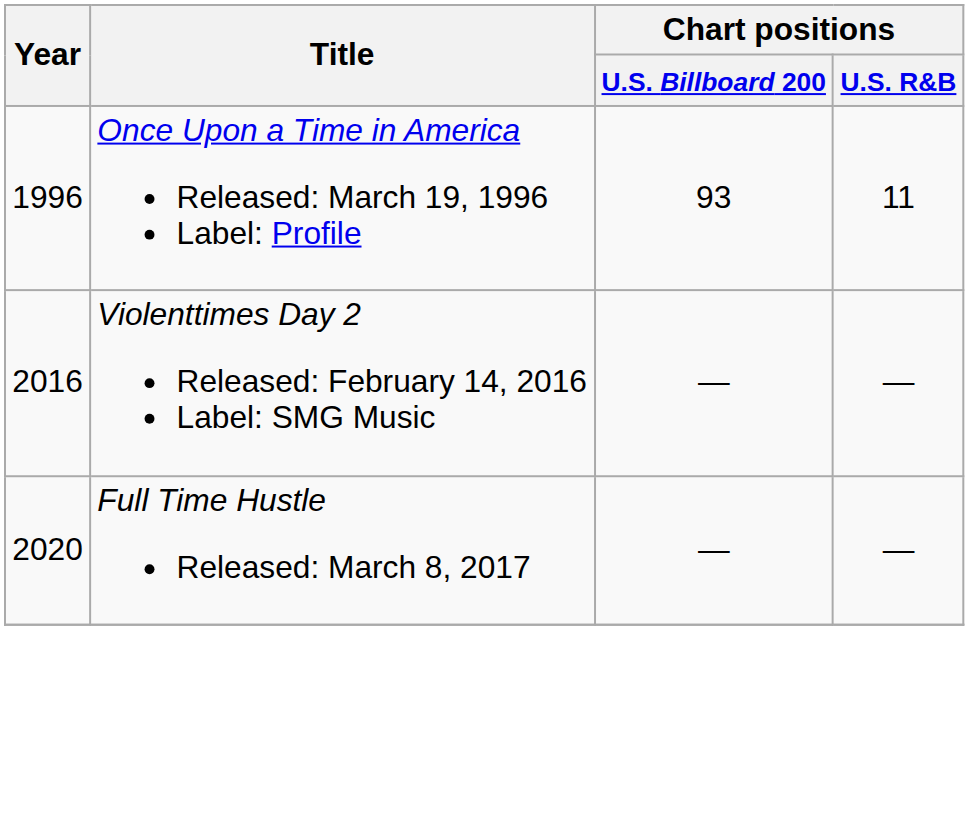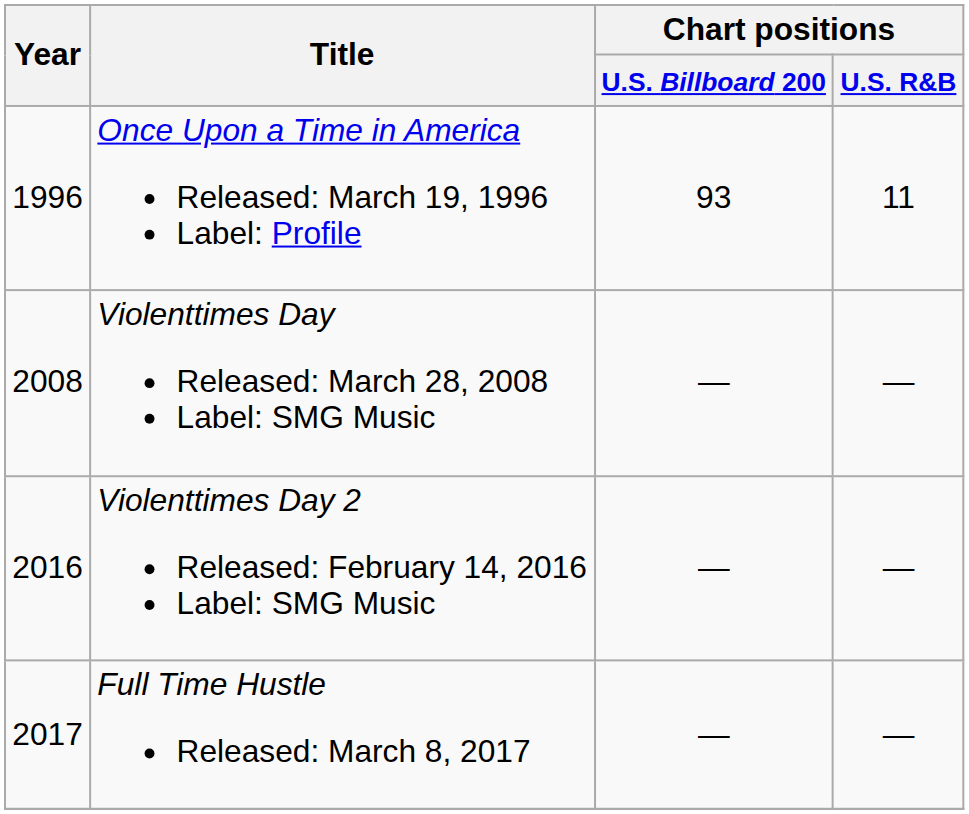+ row: 2008 | Violenttimes Day Released: March 28, 2008 Label: SMG Music | — | —
Full Time Hustle Released: March 8, 2017 | Year: 2020 -> 2017
